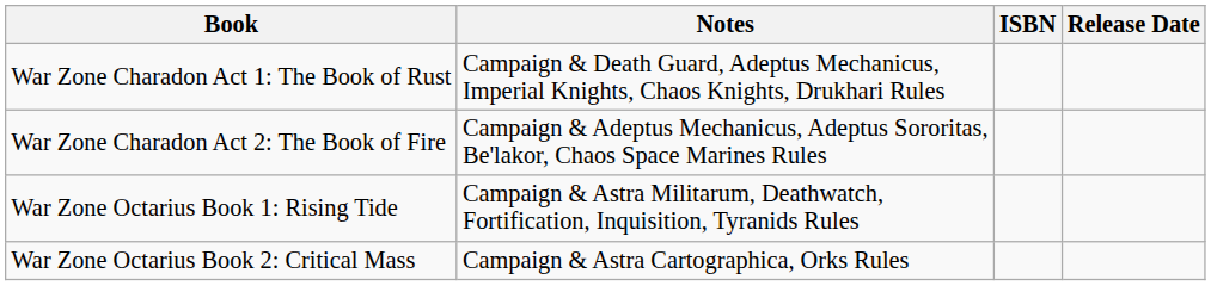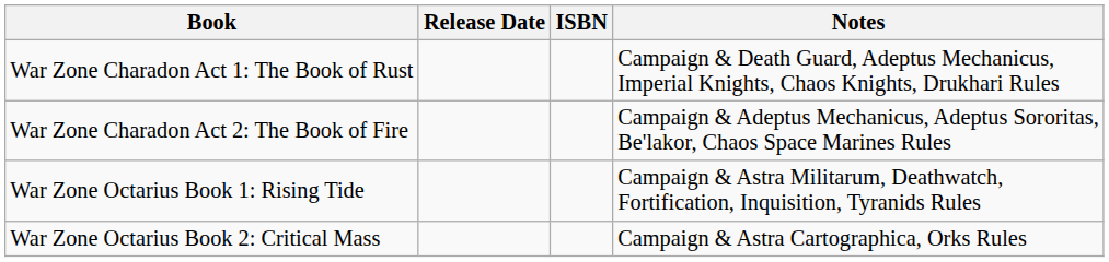columns swapped: Notes <-> Release Date
